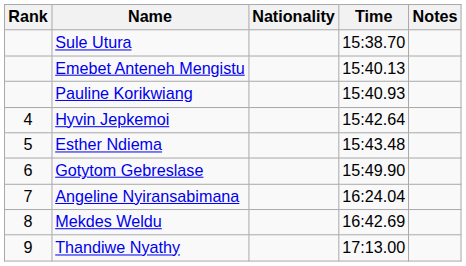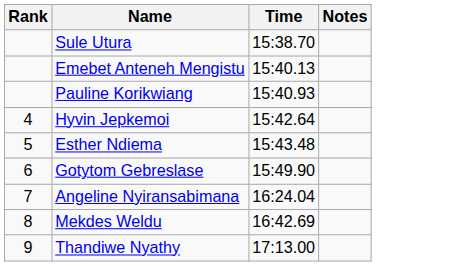- column: Nationality
